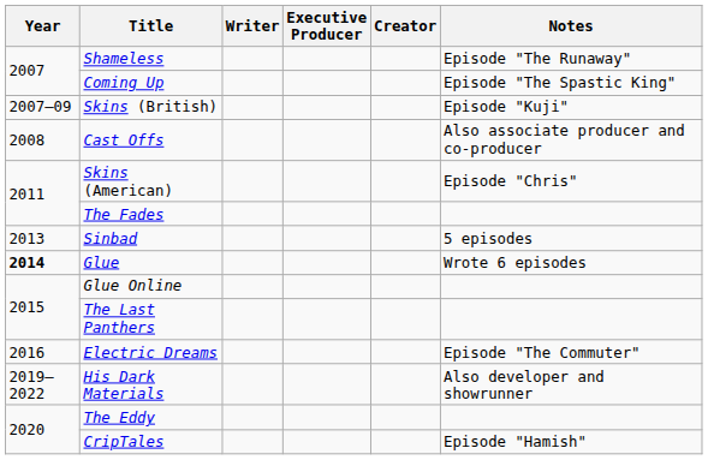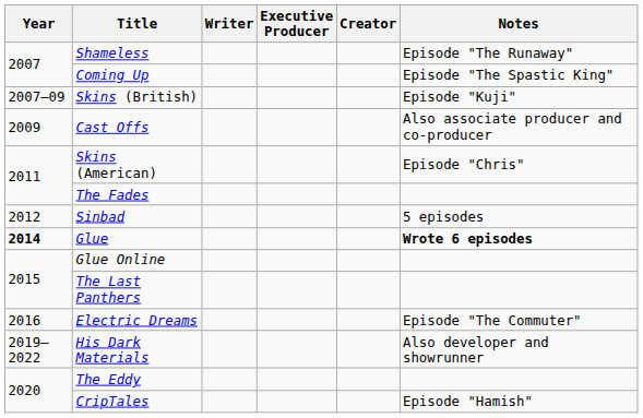Cast Offs | Year: 2008 -> 2009
Sinbad | Year: 2013 -> 2012
Glue | Notes: normal -> bold
